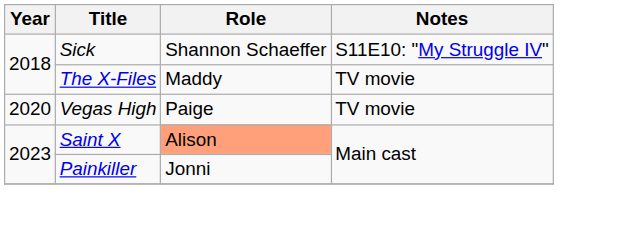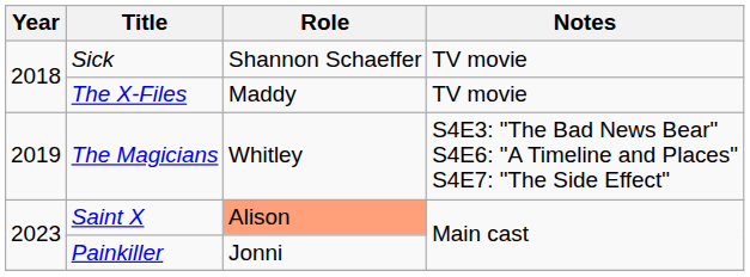Sick | Notes: S11E10: "My Struggle IV" -> TV movie
+ row: 2019 | The Magicians | Whitley | S4E3: "The Bad News Bear" S4E6: "A Timeline and Places" S4E7: "The Side Effect"
- row: 2020 | Vegas High | Paige | TV movie
